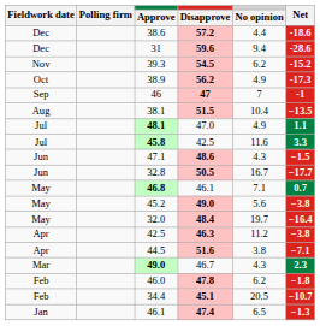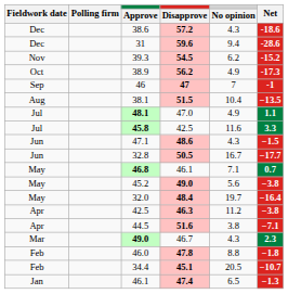38.6 | No opinion: 4.4 -> 4.3
46.0 | No opinion: 6.2 -> 8.8
